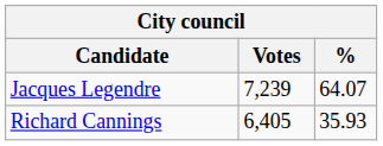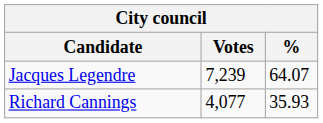Richard Cannings | Votes: 6,405 -> 4,077
